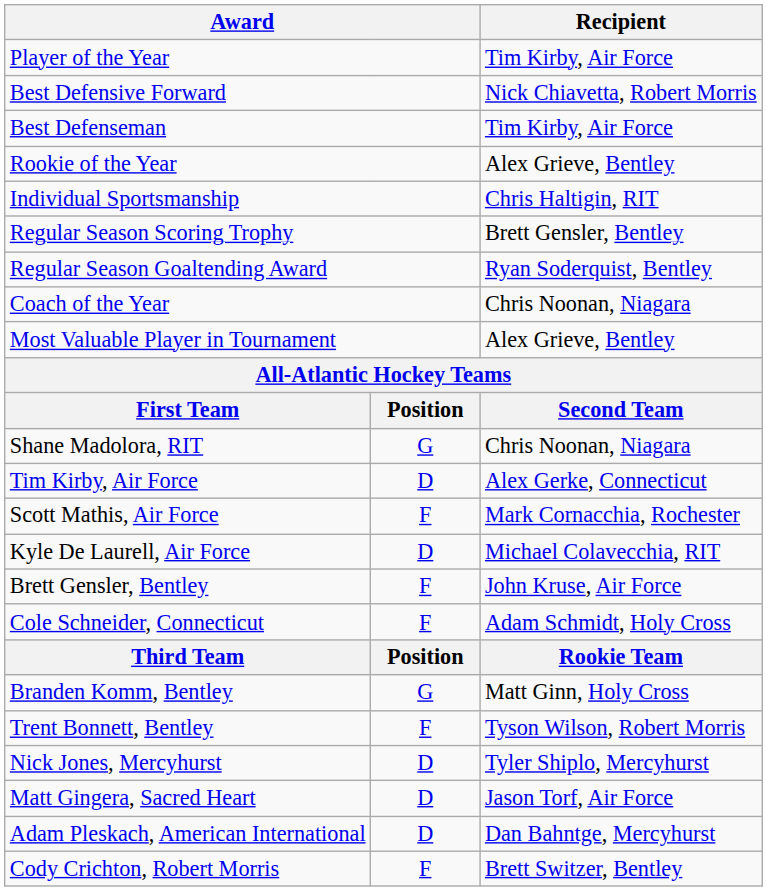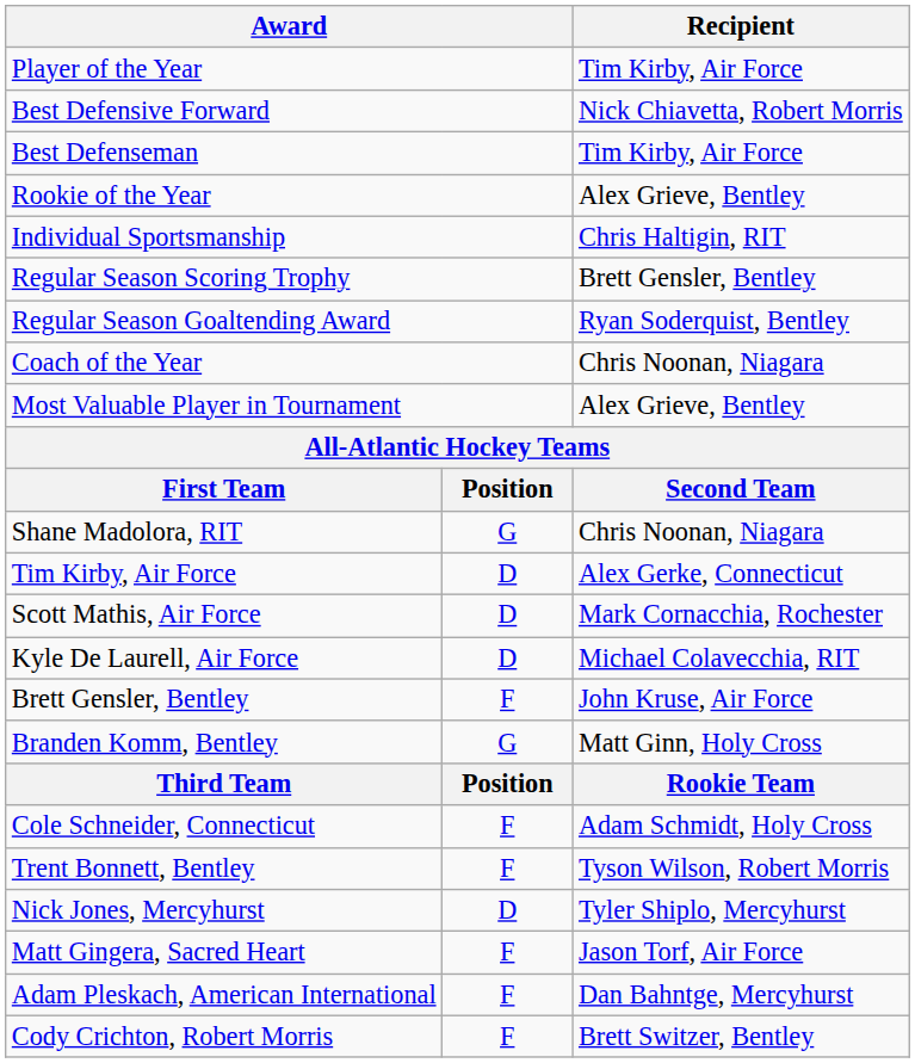Scott Mathis, Air Force | column 2: F -> D
rows swapped: Cole Schneider, Connecticut <-> Branden Komm, Bentley
Matt Gingera, Sacred Heart | column 2: D -> F
Adam Pleskach, American International | column 2: D -> F
